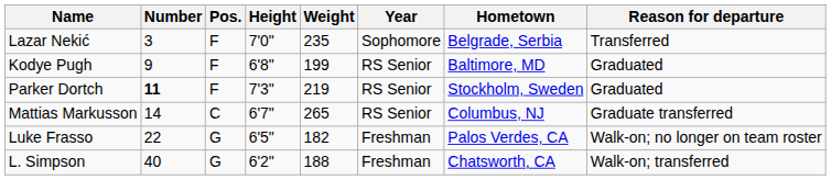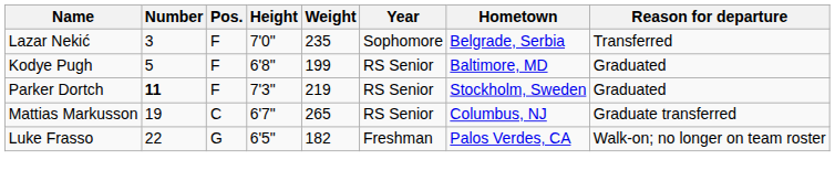Kodye Pugh | Number: 9 -> 5
Mattias Markusson | Number: 14 -> 19
- row: L. Simpson | 40 | G | 6'2" | 188 | Freshman | Chatsworth, CA | Walk-on; transferred
